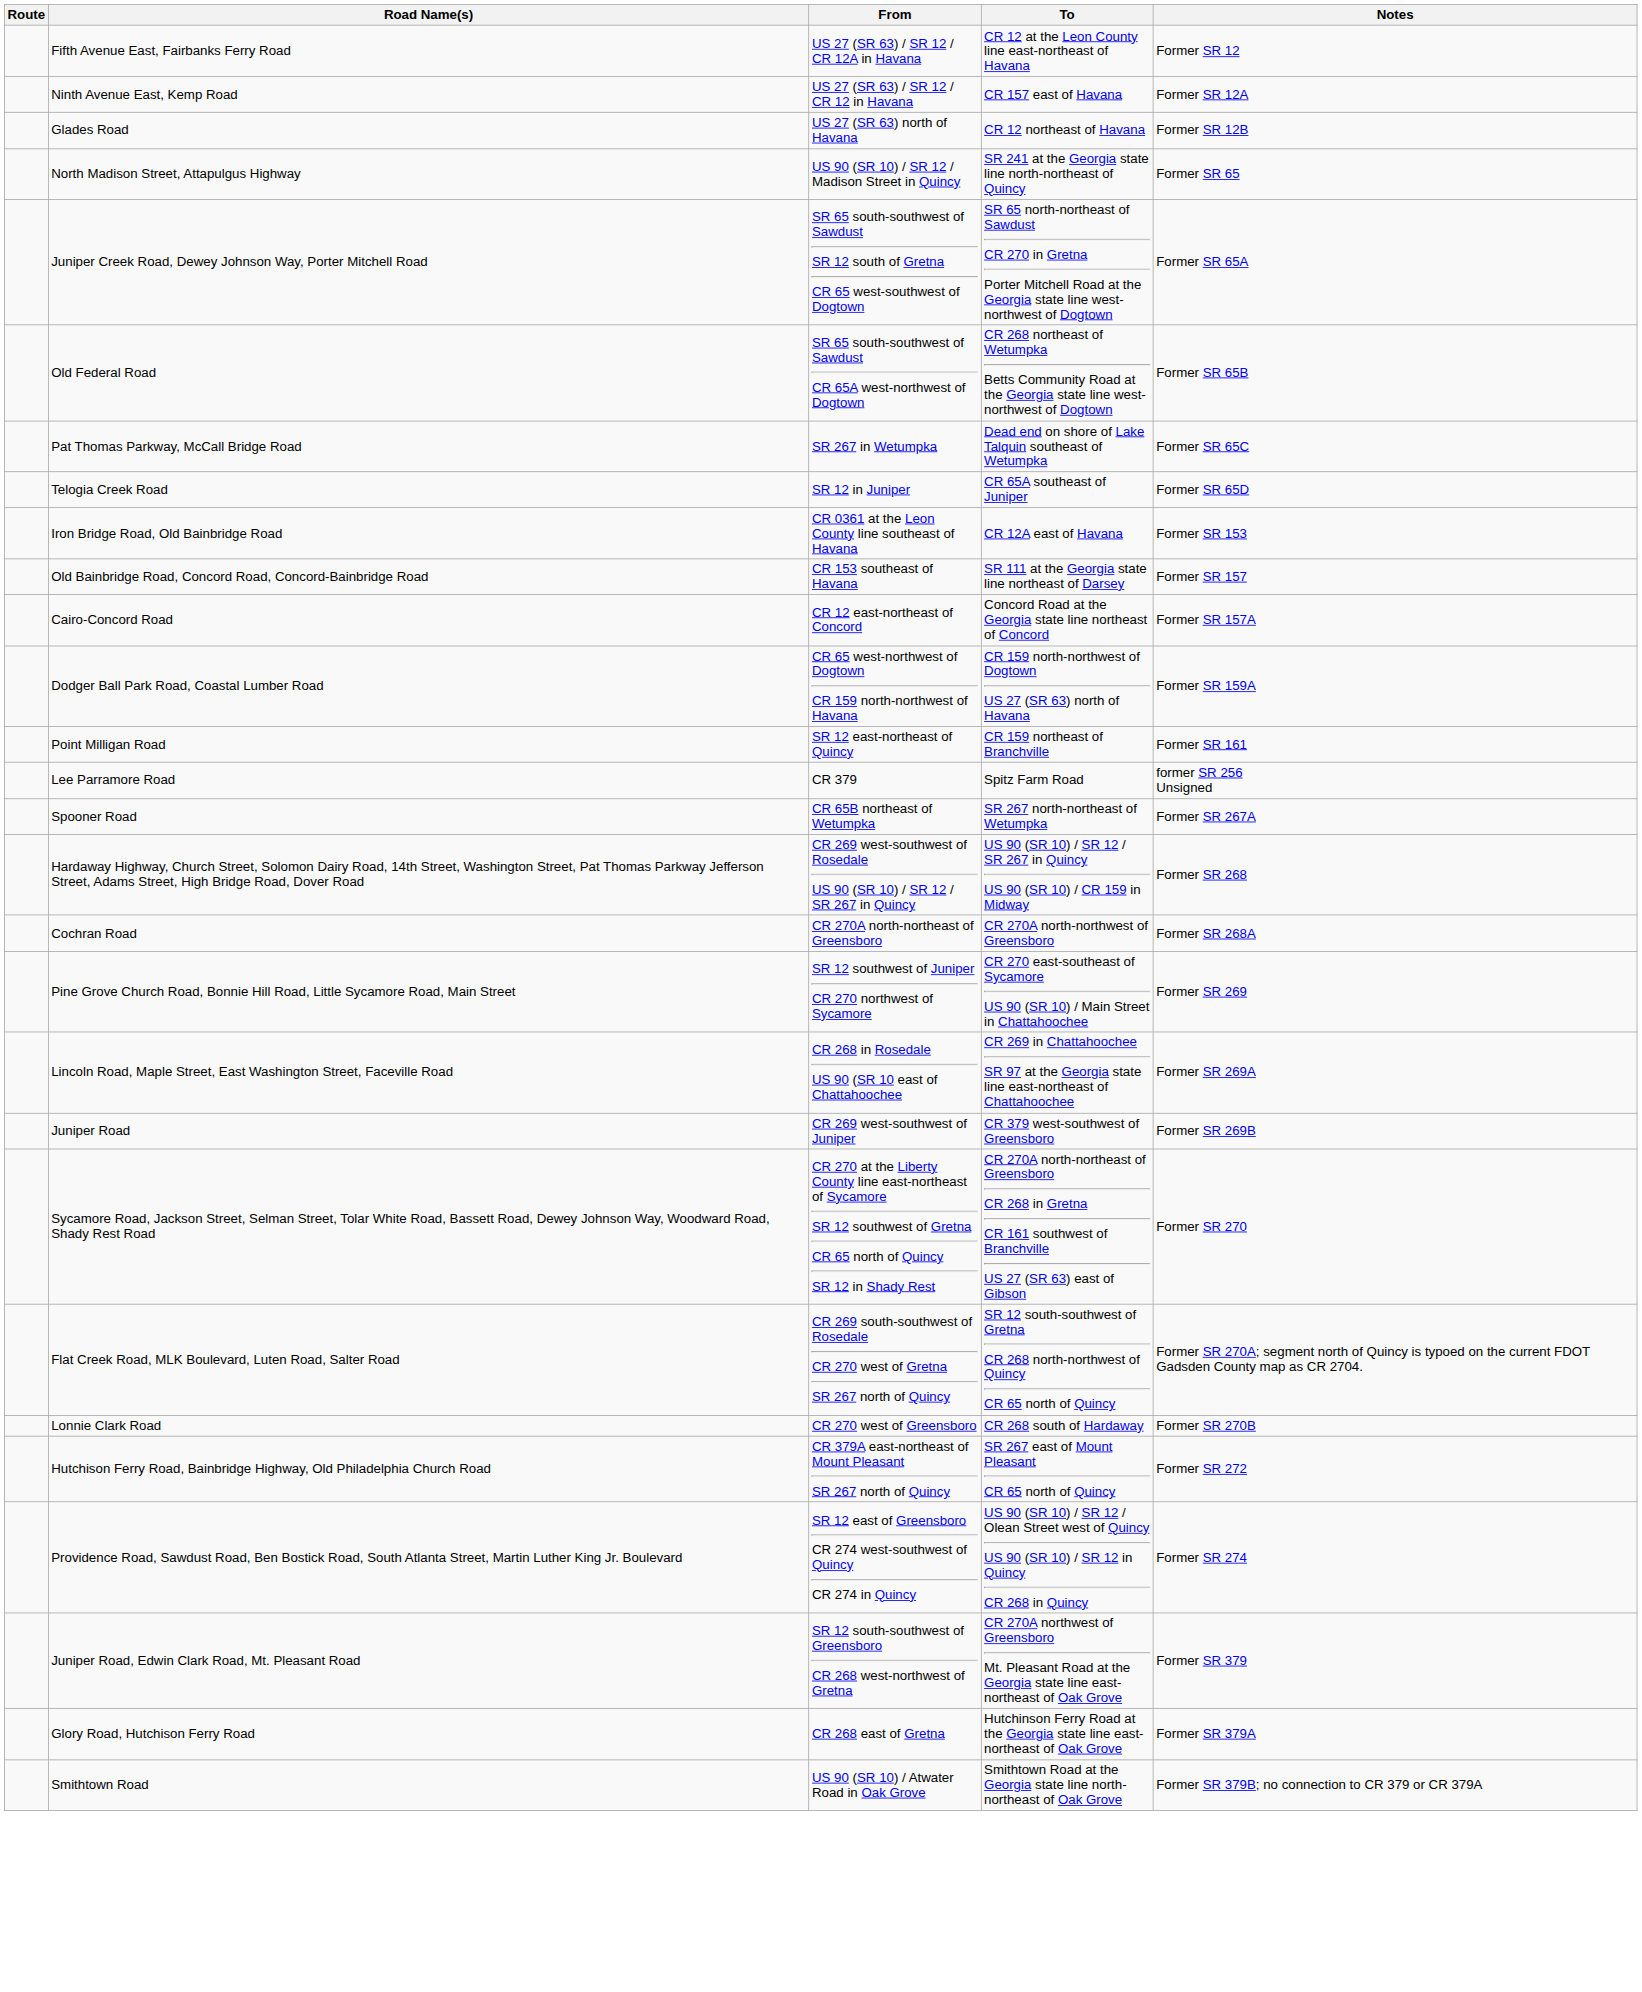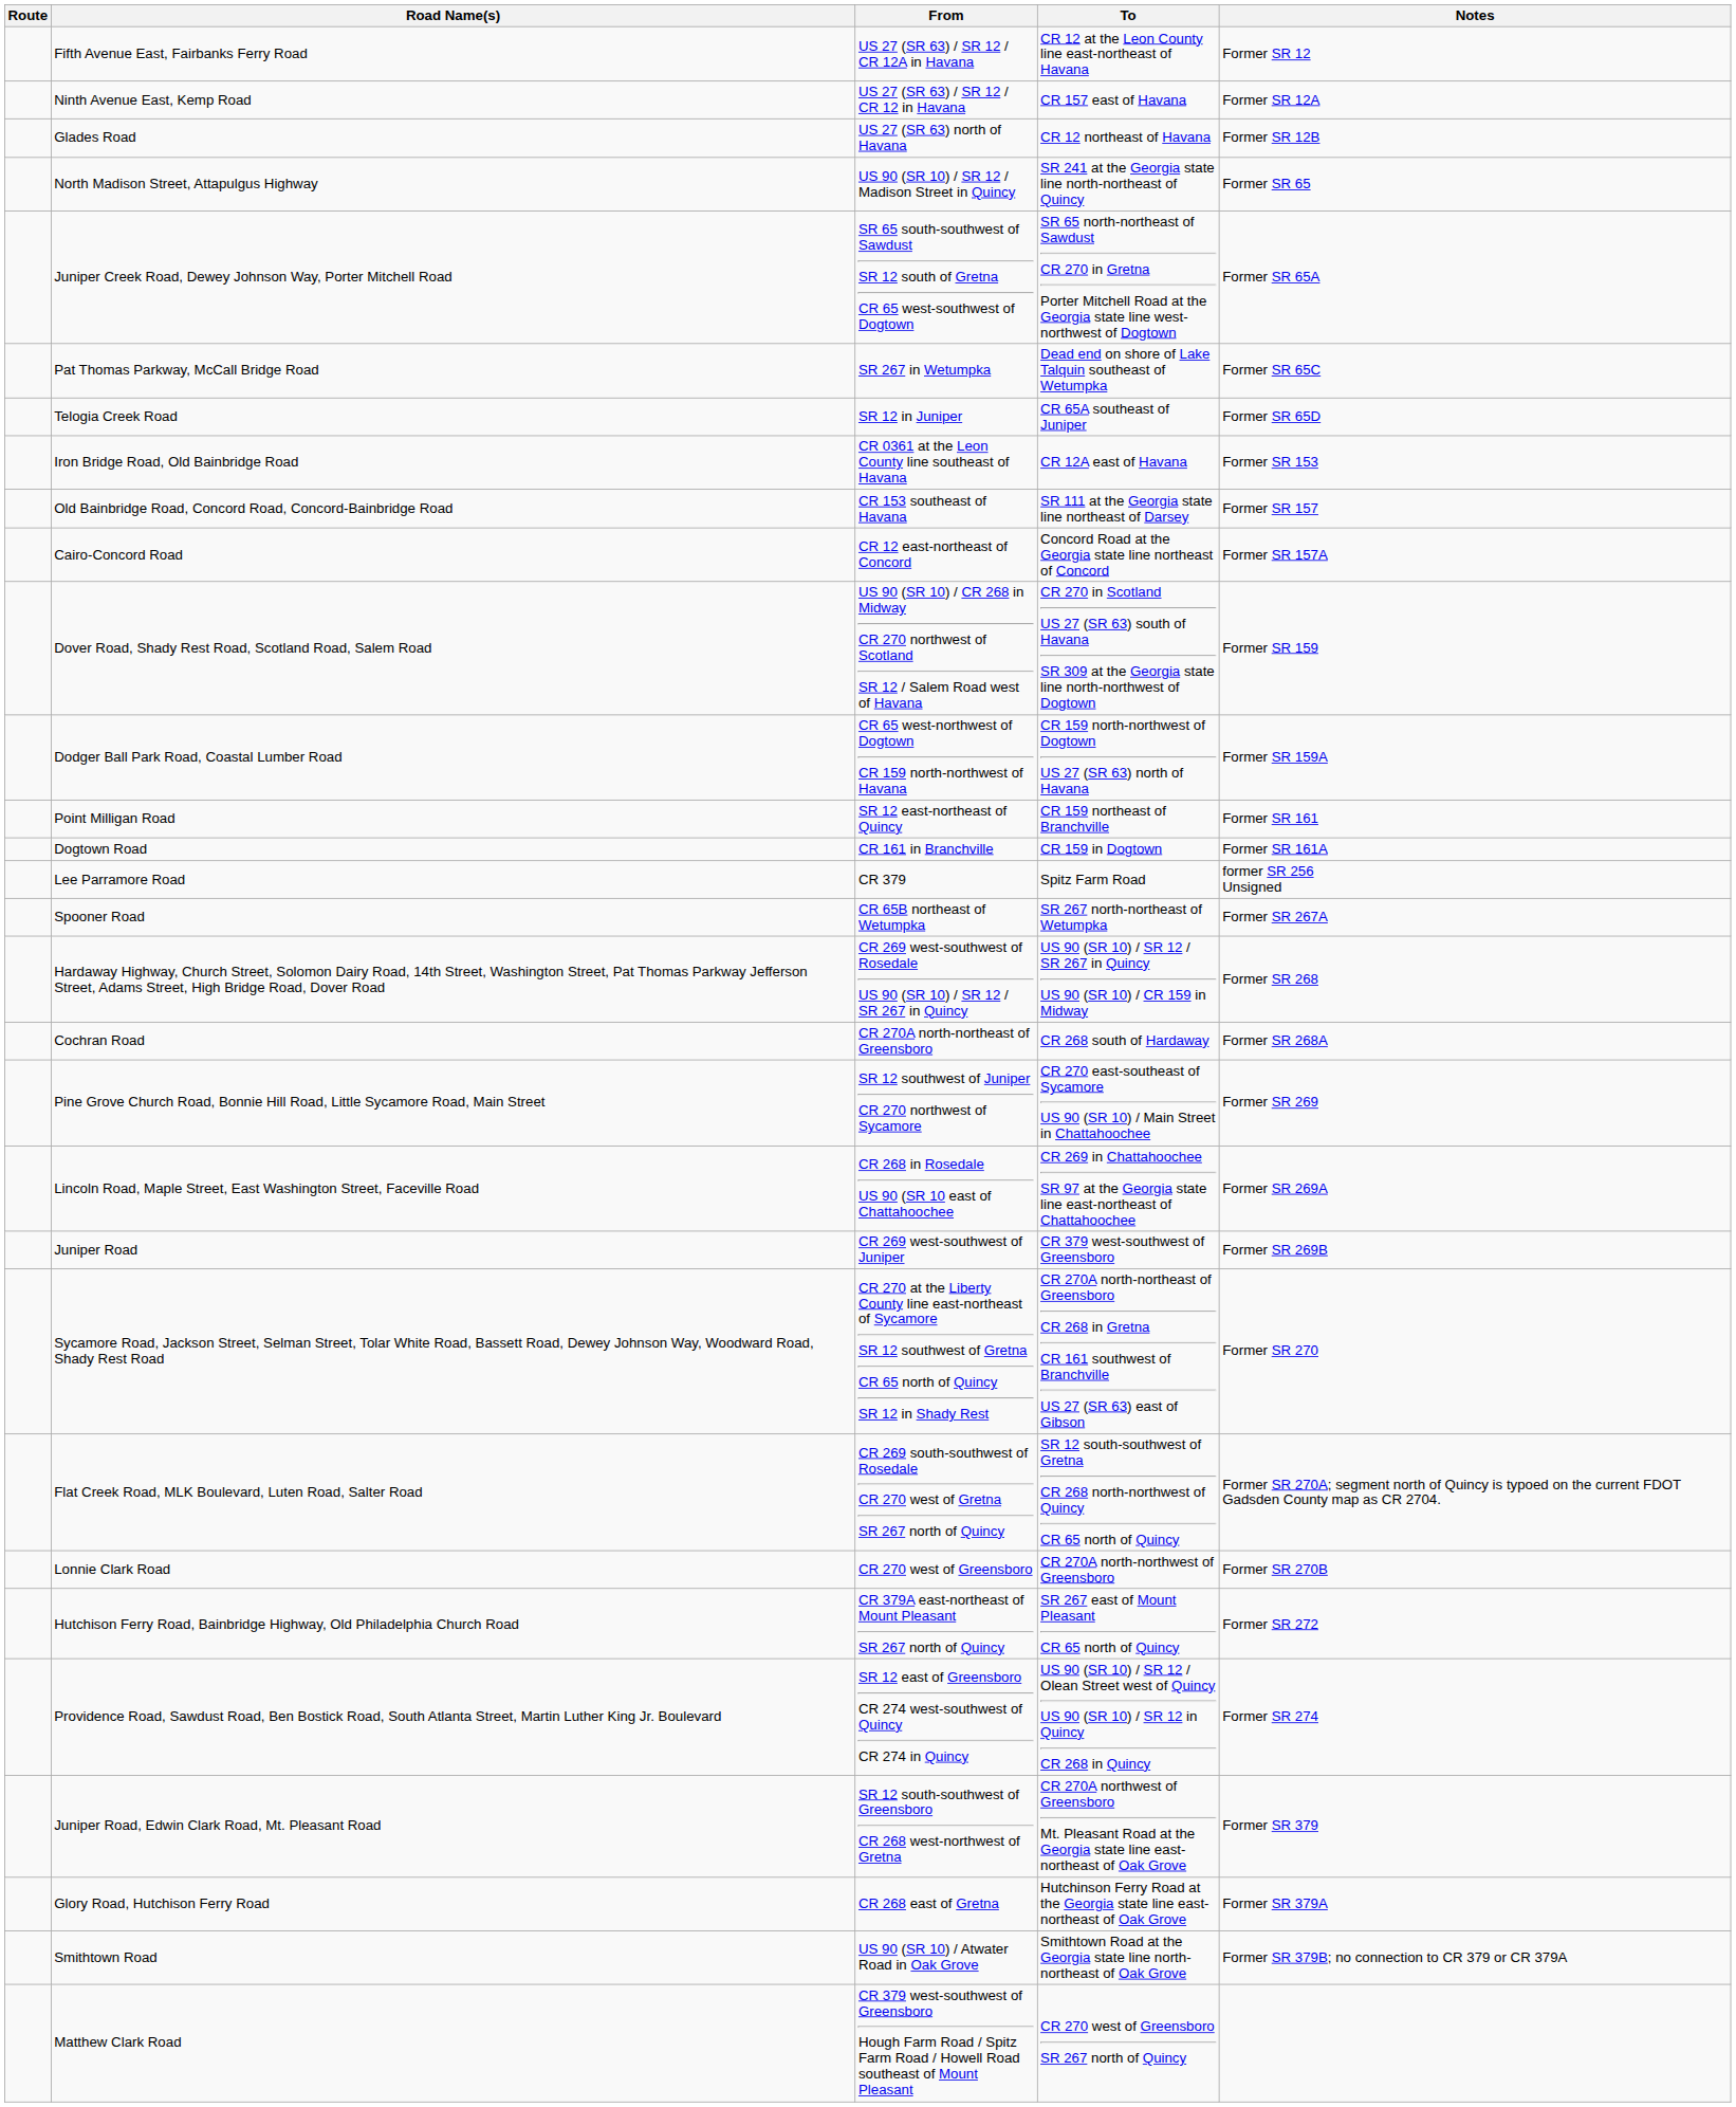- row: Old Federal Road | SR 65 south-southwest of Sawdust CR 65A west-northwest of Dogtown | CR 268 northeast of Wetumpka Betts Community Road at the Georgia state line west-northwest of Dogtown | Former SR 65B
+ row: Dover Road, Shady Rest Road, Scotland Road, Salem Road | US 90 (SR 10) / CR 268 in Midway CR 270 northwest of Scotland SR 12 / Salem Road west of Havana | CR 270 in Scotland US 27 (SR 63) south of Havana SR 309 at the Georgia state line north-northwest of Dogtown | Former SR 159
+ row: Dogtown Road | CR 161 in Branchville | CR 159 in Dogtown | Former SR 161A
Cochran Road | To: CR 270A north-northwest of Greensboro -> CR 268 south of Hardaway
Lonnie Clark Road | To: CR 268 south of Hardaway -> CR 270A north-northwest of Greensboro
+ row: Matthew Clark Road | CR 379 west-southwest of Greensboro Hough Farm Road / Spitz Farm Road / Howell Road southeast of Mount Pleasant | CR 270 west of Greensboro SR 267 north of Quincy
